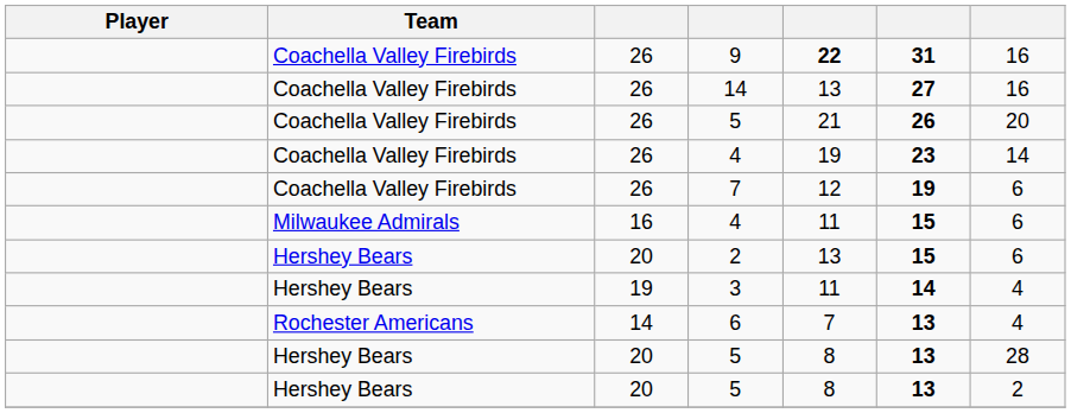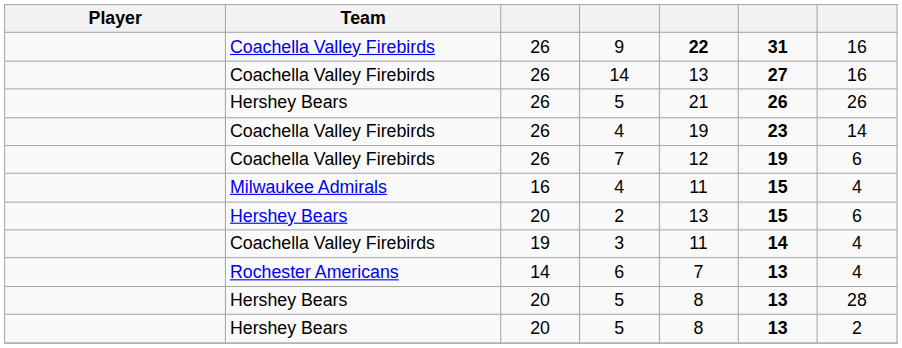26 / 5 | Team: Coachella Valley Firebirds -> Hershey Bears
26 / 5 | column 7: 20 -> 26
16 / 4 | column 7: 6 -> 4
3 | Team: Hershey Bears -> Coachella Valley Firebirds
